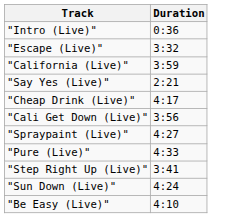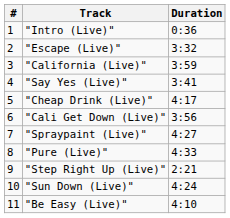+ column: # | 1 | 2 | 3 | 4 | 5 | 6 | 7 | 8 | 9 | 10 | 11
"Say Yes (Live)" | Duration: 2:21 -> 3:41
"Step Right Up (Live)" | Duration: 3:41 -> 2:21
